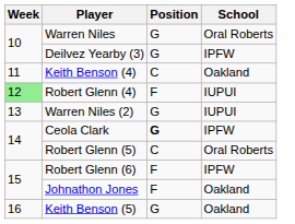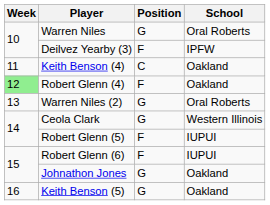Deilvez Yearby (3) | Position: G -> F
Robert Glenn (4) | School: IUPUI -> Oakland
Warren Niles (2) | School: IUPUI -> Oral Roberts
Ceola Clark | Position: bold -> normal
Ceola Clark | School: IPFW -> Western Illinois
Robert Glenn (5) | Position: C -> F
Robert Glenn (5) | School: Oral Roberts -> IUPUI
Robert Glenn (6) | School: IPFW -> IUPUI
Johnathon Jones | Position: F -> G
